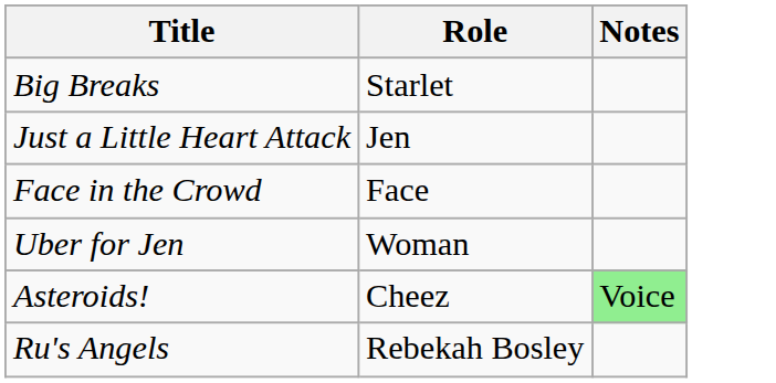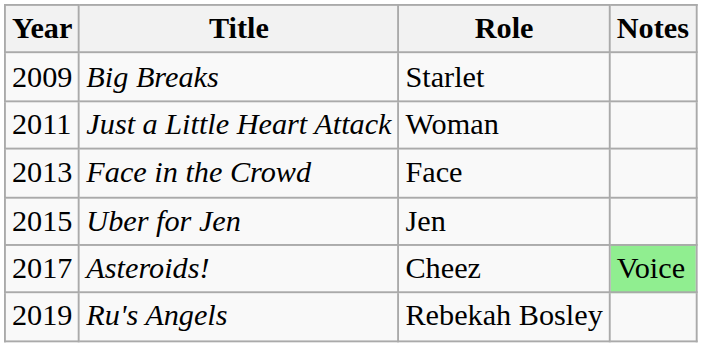+ column: Year | 2009 | 2011 | 2013 | 2015 | 2017 | 2019
Just a Little Heart Attack | Role: Jen -> Woman
Uber for Jen | Role: Woman -> Jen
